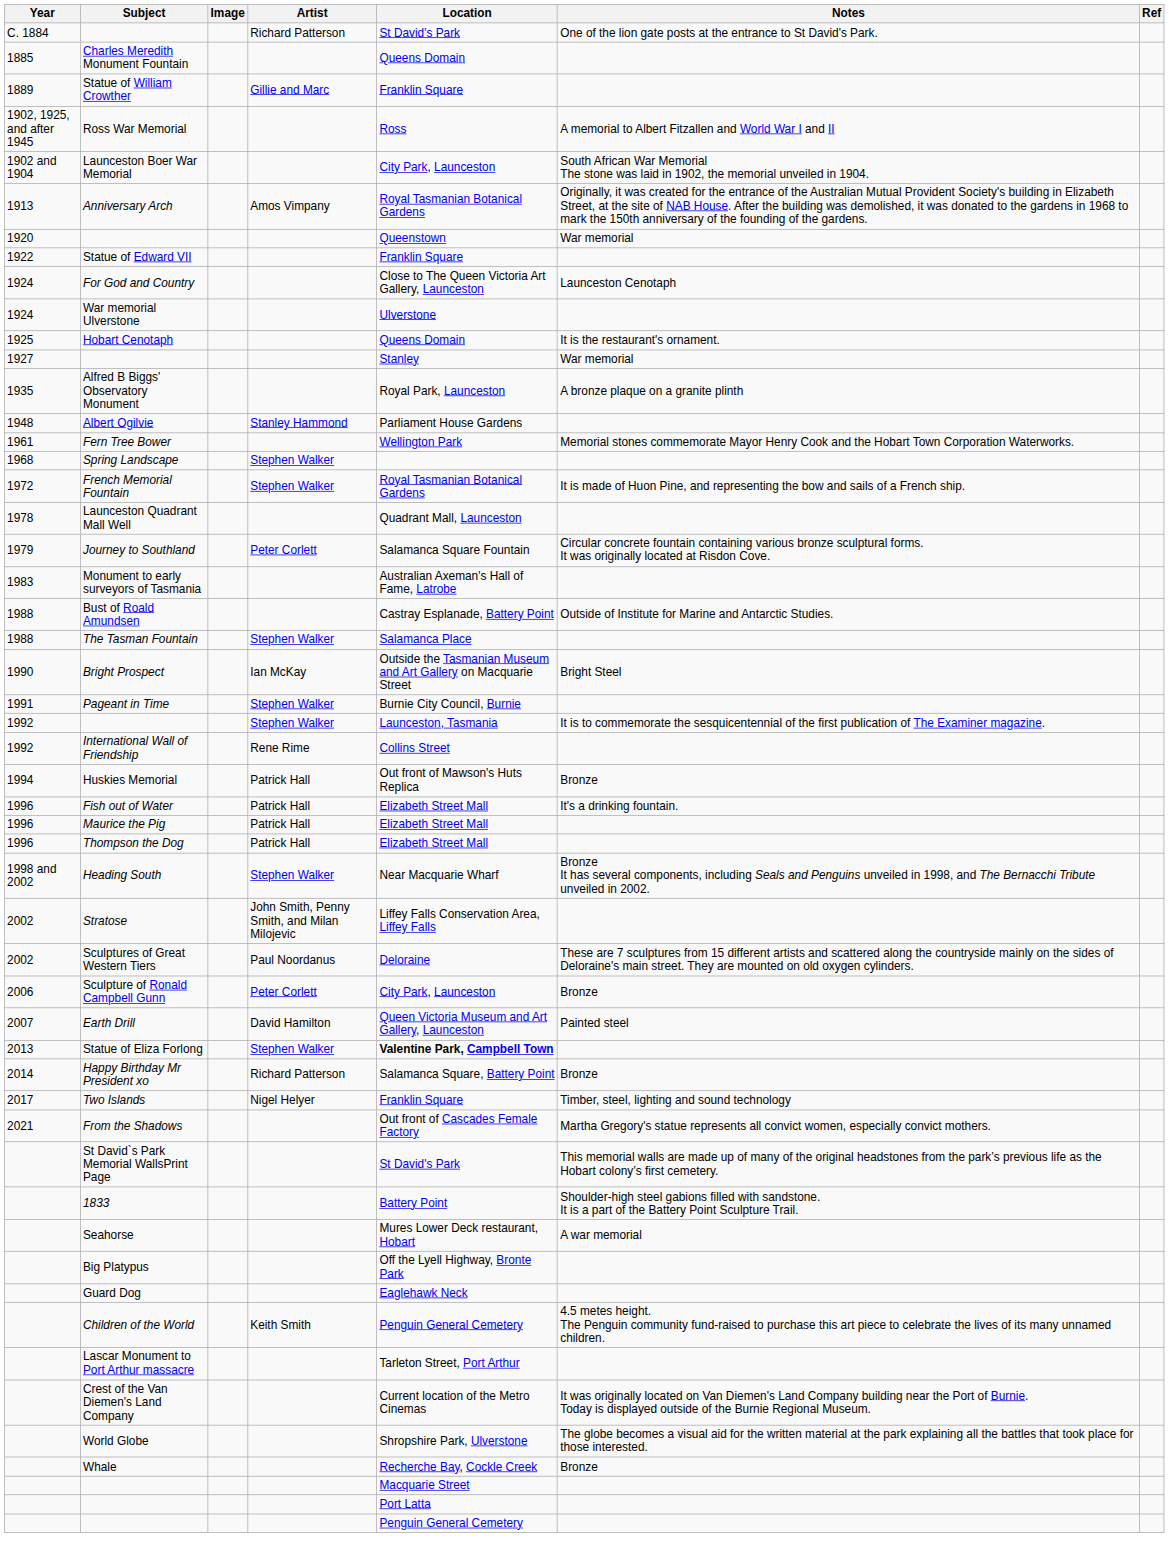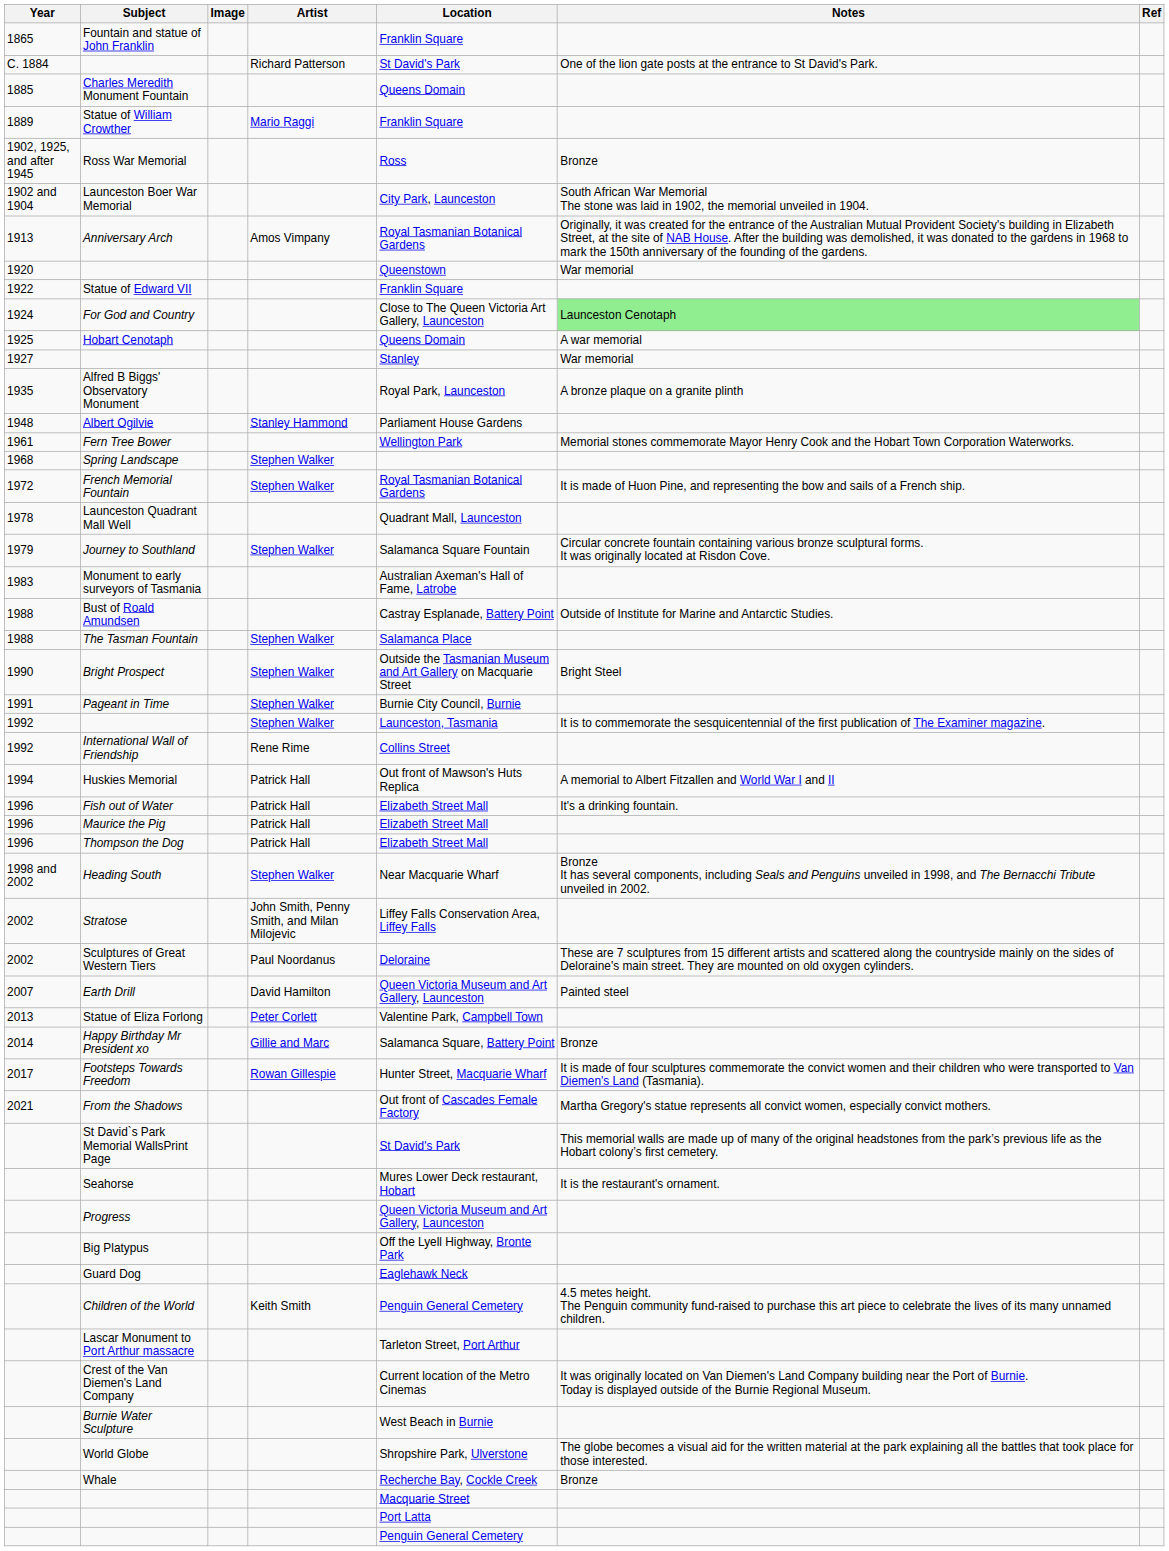+ row: 1865 | Fountain and statue of John Franklin | Franklin Square
Statue of William Crowther | Artist: Gillie and Marc -> Mario Raggi
Ross War Memorial | Notes: A memorial to Albert Fitzallen and World War I and II -> Bronze
For God and Country | Notes: no background -> lightgreen background
- row: 1924 | War memorial Ulverstone | Ulverstone
Hobart Cenotaph | Notes: It is the restaurant's ornament. -> A war memorial
Journey to Southland | Artist: Peter Corlett -> Stephen Walker
Bright Prospect | Artist: Ian McKay -> Stephen Walker
Huskies Memorial | Notes: Bronze -> A memorial to Albert Fitzallen and World War I and II
- row: 2006 | Sculpture of Ronald Campbell Gunn | Peter Corlett | City Park, Launceston | Bronze
Statue of Eliza Forlong | Artist: Stephen Walker -> Peter Corlett
Statue of Eliza Forlong | Location: bold -> normal
Happy Birthday Mr President xo | Artist: Richard Patterson -> Gillie and Marc
- row: 2017 | Two Islands | Nigel Helyer | Franklin Square | Timber, steel, lighting and sound technology
+ row: 2017 | Footsteps Towards Freedom | Rowan Gillespie | Hunter Street, Macquarie Wharf | It is made of four sculptures commemorate the convict women and their children who were transported to Van Diemen's Land (Tasmania).
- row: 1833 | Battery Point | Shoulder-high steel gabions filled with sandstone. It is a part of the Battery Point Sculpture Trail.
Seahorse | Notes: A war memorial -> It is the restaurant's ornament.
+ row: Progress | Queen Victoria Museum and Art Gallery, Launceston
+ row: Burnie Water Sculpture | West Beach in Burnie
